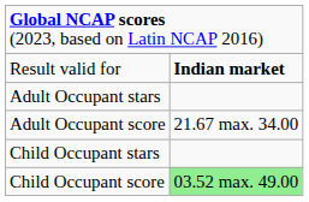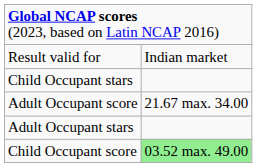Result valid for | column 2: bold -> normal
rows swapped: Adult Occupant stars <-> Child Occupant stars
